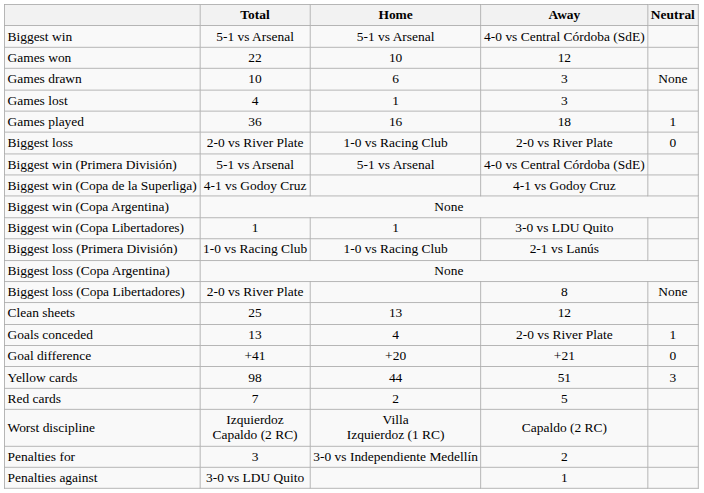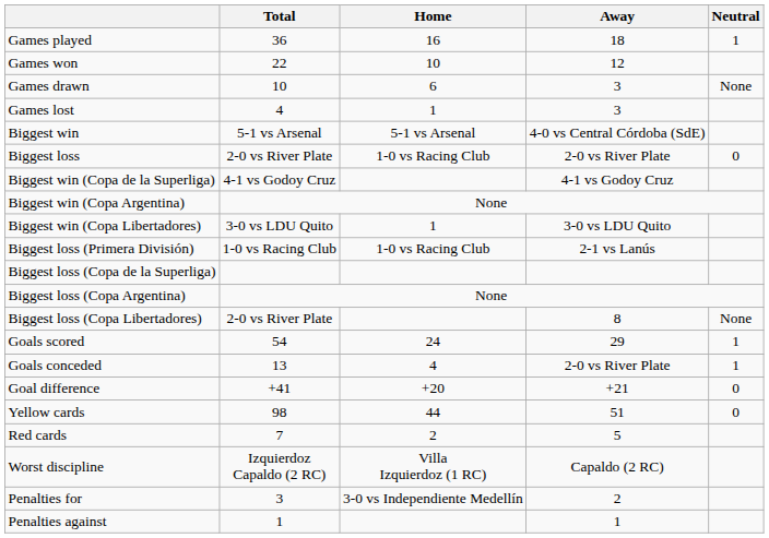rows swapped: Games played <-> Biggest win
- row: Biggest win (Primera División) | 5-1 vs Arsenal | 5-1 vs Arsenal | 4-0 vs Central Córdoba (SdE)
Biggest win (Copa Libertadores) | Total: 1 -> 3-0 vs LDU Quito
+ row: Biggest loss (Copa de la Superliga)
- row: Clean sheets | 25 | 13 | 12
+ row: Goals scored | 54 | 24 | 29 | 1
Yellow cards | Neutral: 3 -> 0
Penalties against | Total: 3-0 vs LDU Quito -> 1
